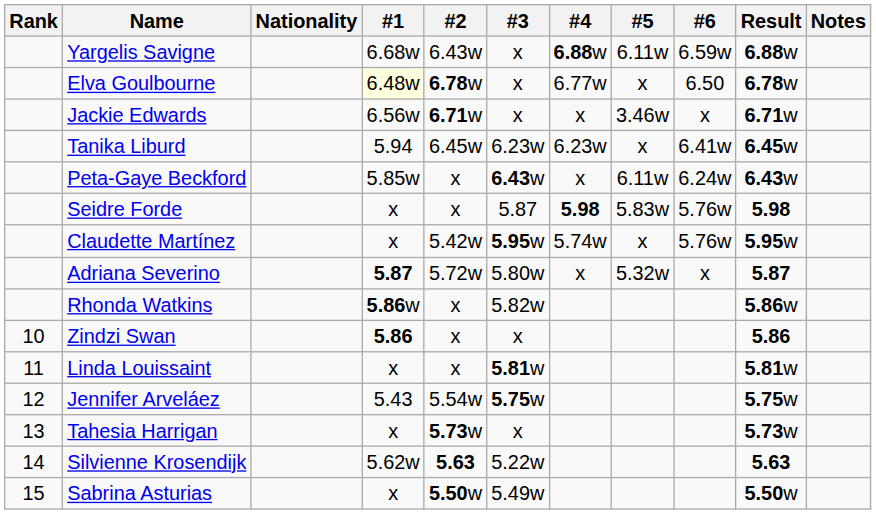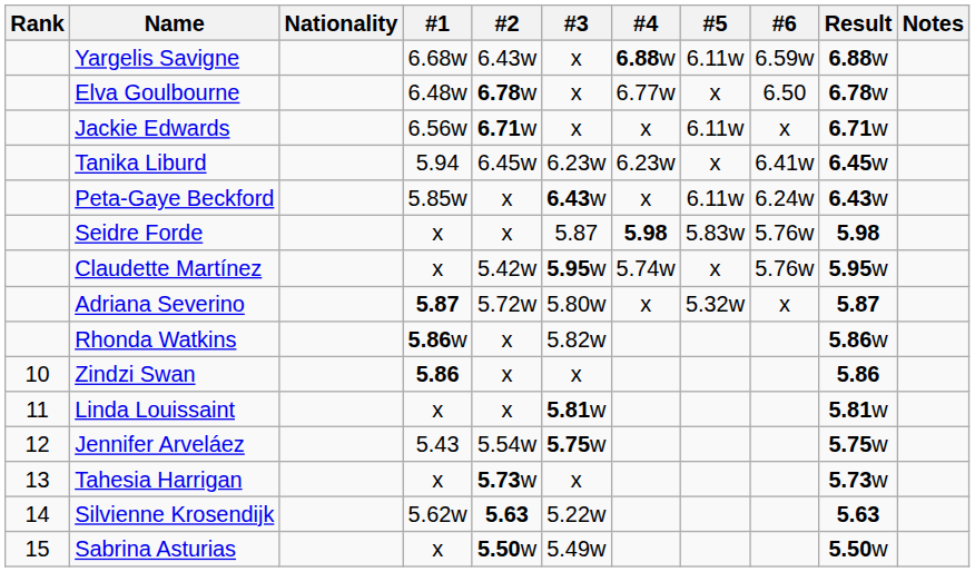Elva Goulbourne | #1: lightyellow background -> no background
Jackie Edwards | #5: 3.46w -> 6.11w
